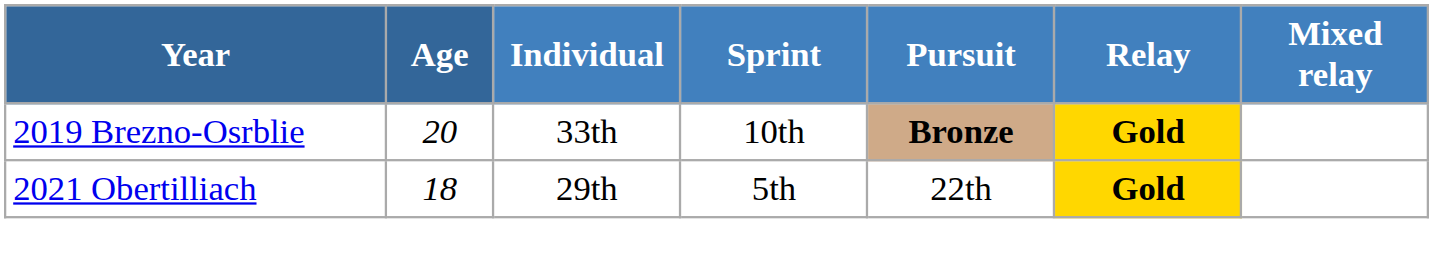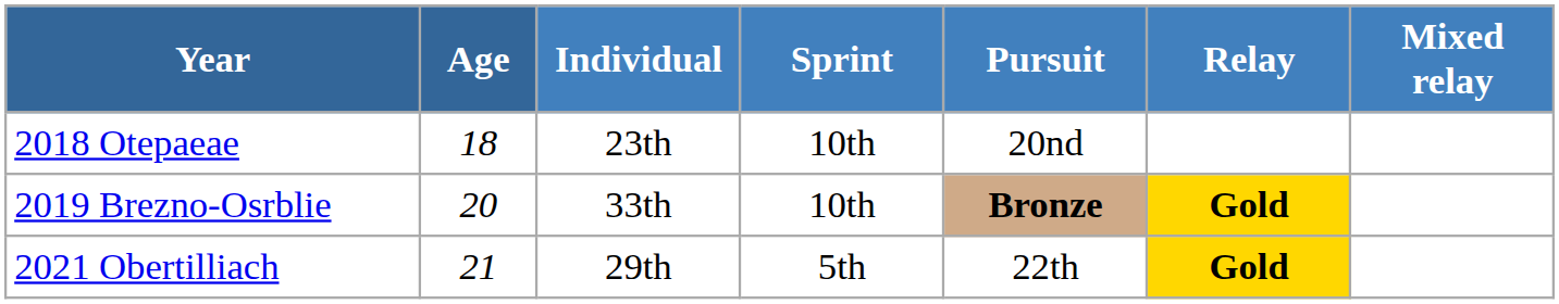+ row: 2018 Otepaeae | 18 | 23th | 10th | 20nd
2021 Obertilliach | Age: 18 -> 21
